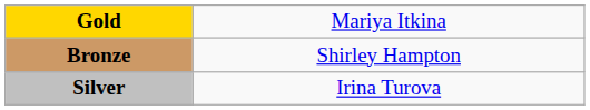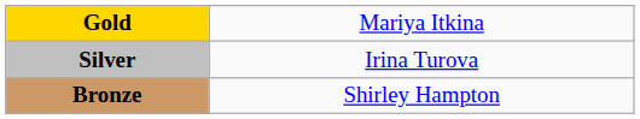rows swapped: Silver <-> Bronze
